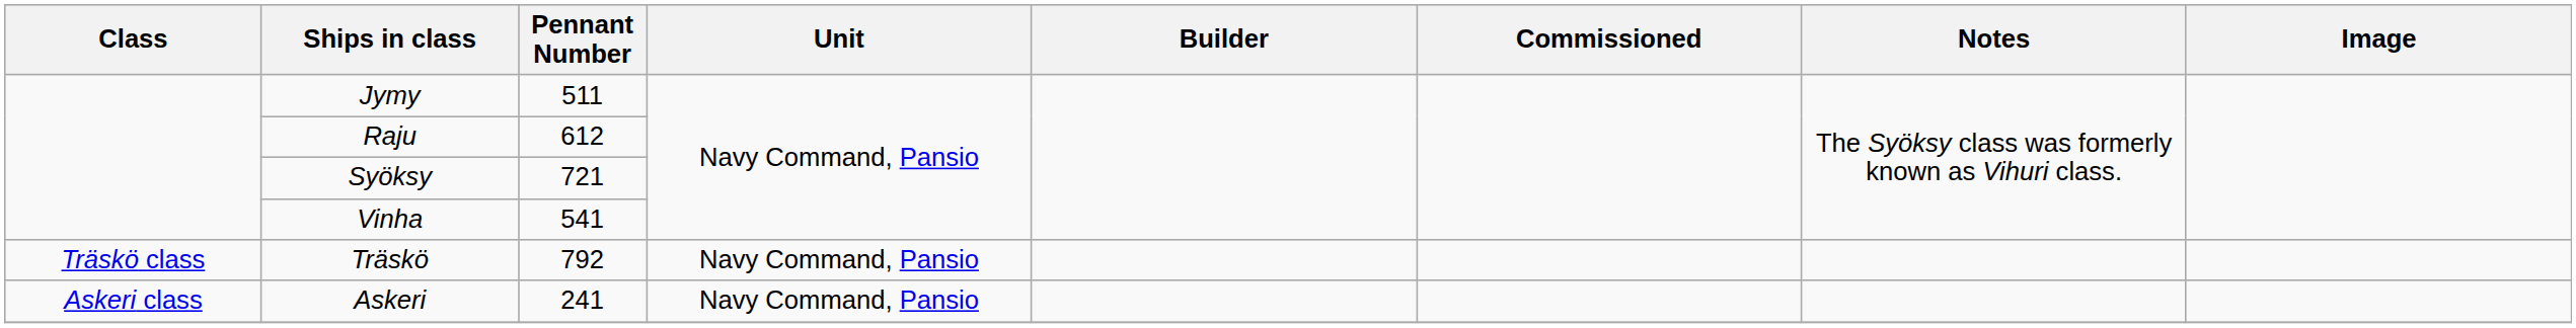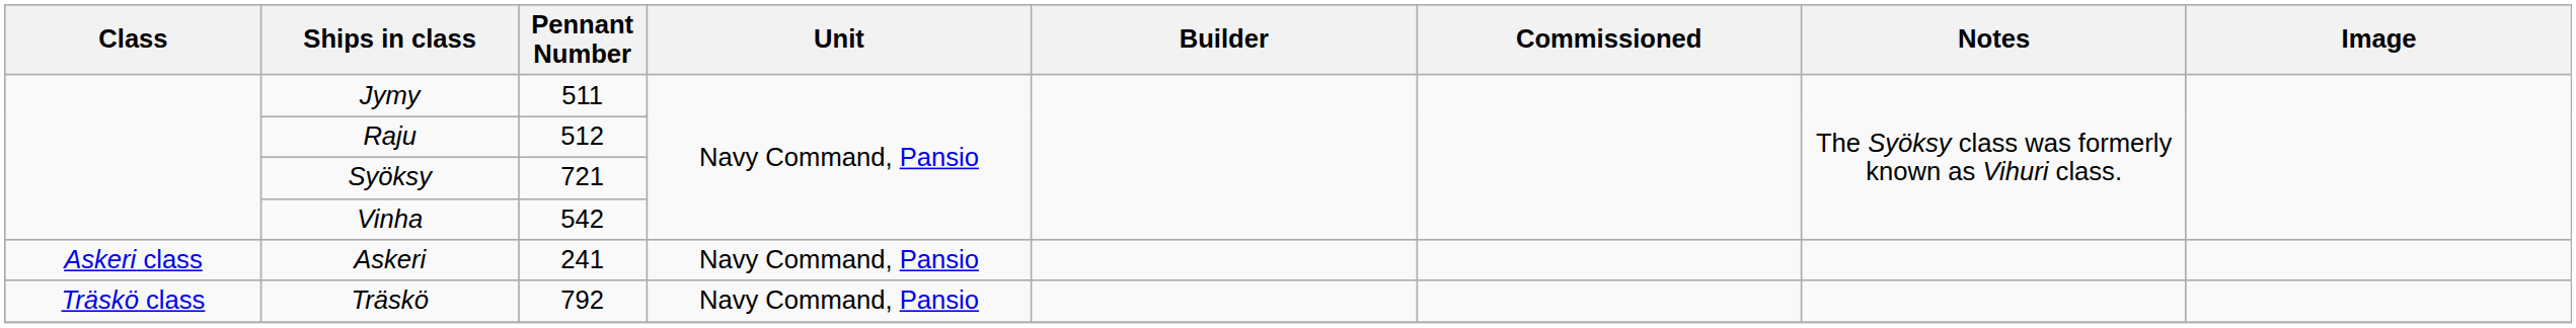Raju | Pennant Number: 612 -> 512
Vinha | Pennant Number: 541 -> 542
rows swapped: Träskö <-> Askeri
